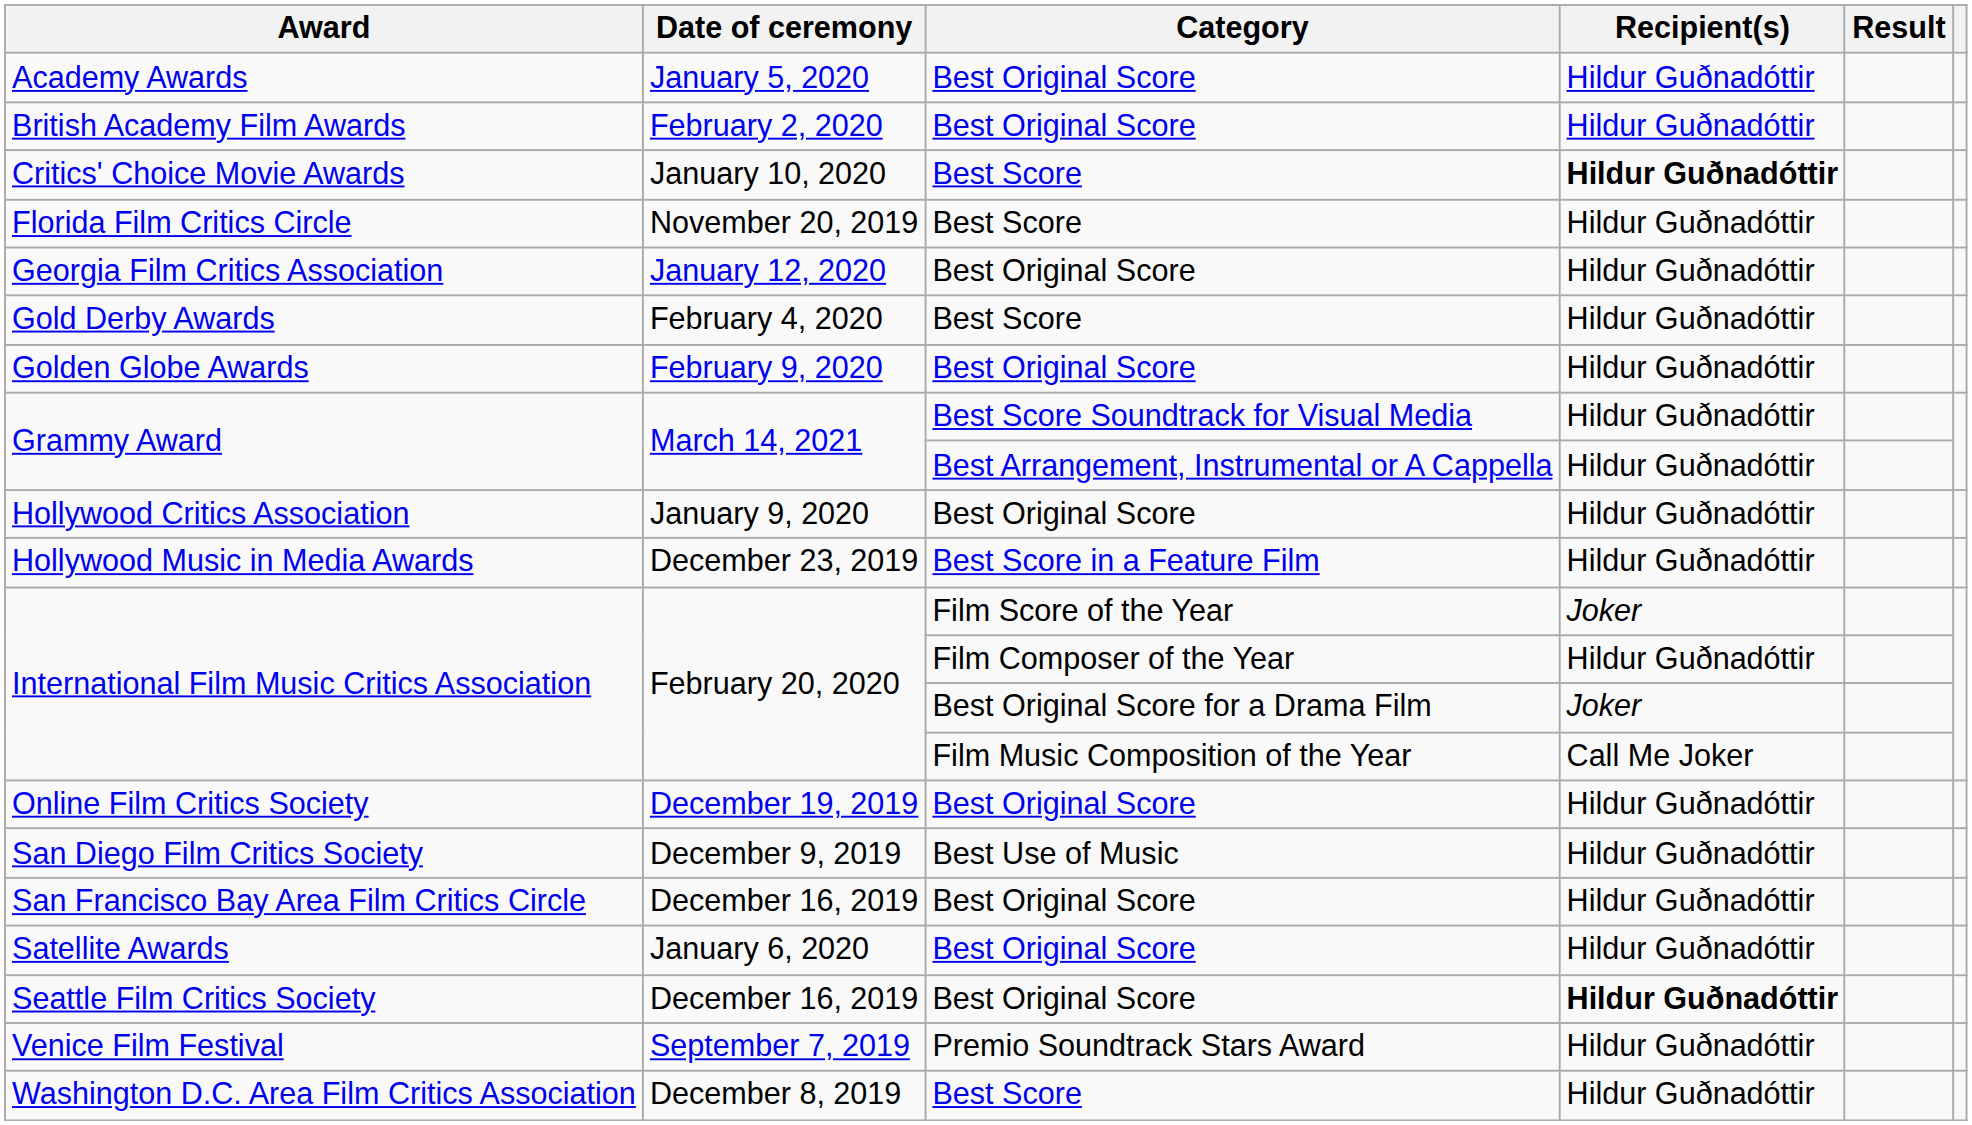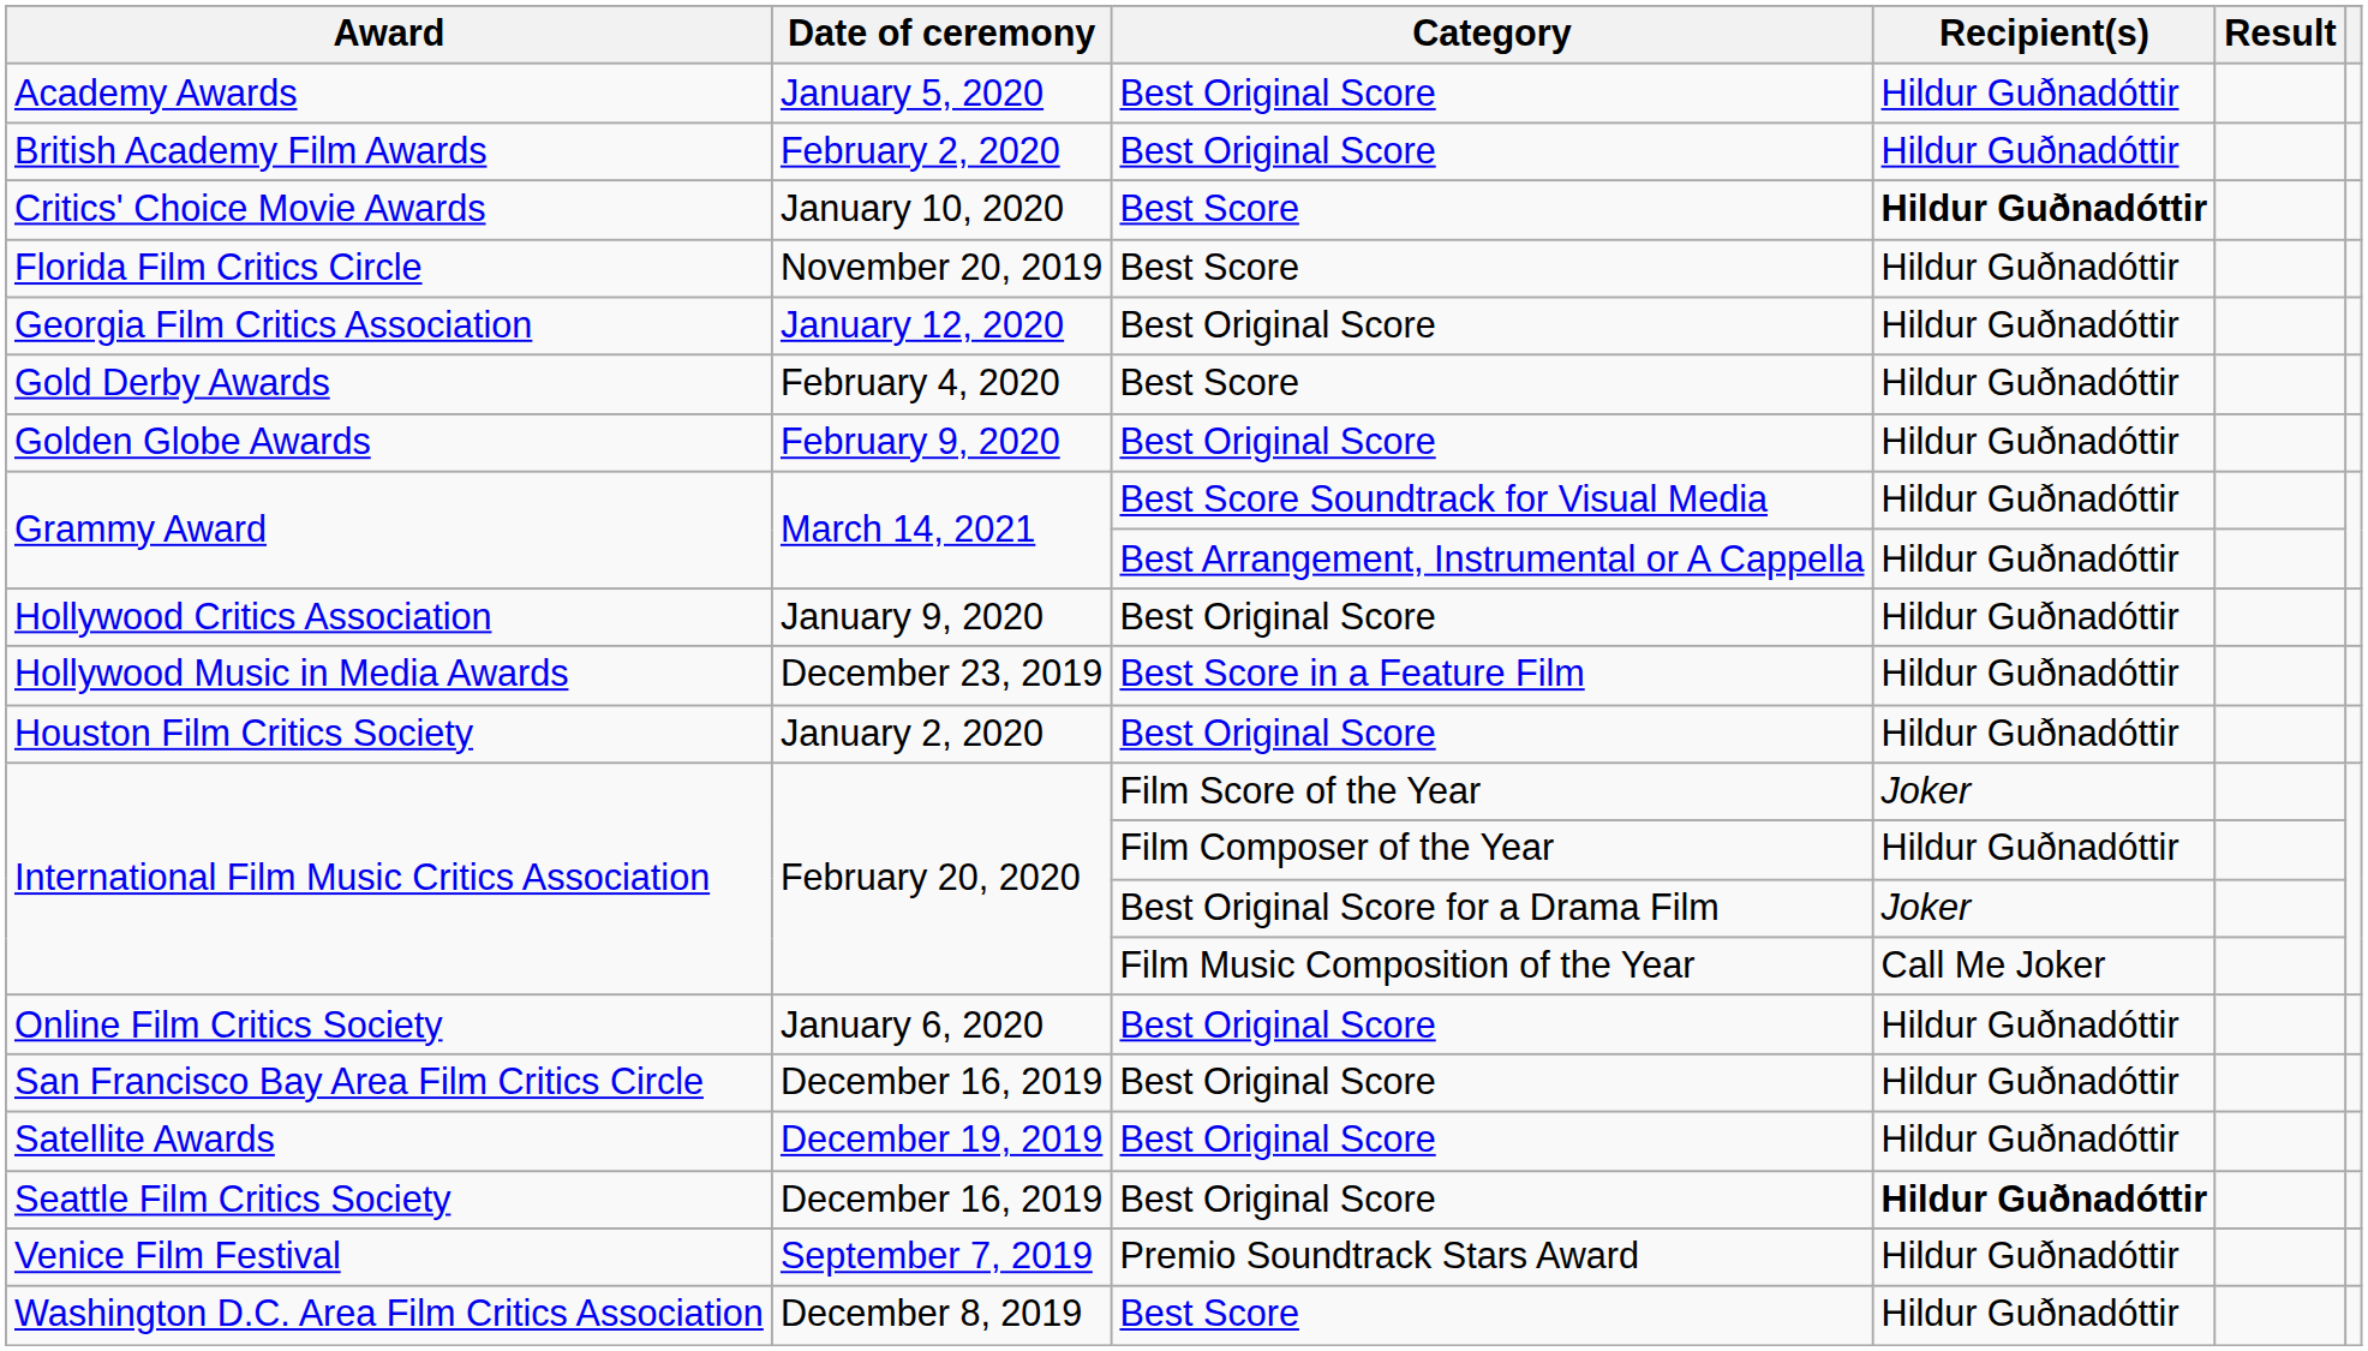+ row: Houston Film Critics Society | January 2, 2020 | Best Original Score | Hildur Guðnadóttir
Online Film Critics Society | Date of ceremony: December 19, 2019 -> January 6, 2020
- row: San Diego Film Critics Society | December 9, 2019 | Best Use of Music | Hildur Guðnadóttir
Satellite Awards | Date of ceremony: January 6, 2020 -> December 19, 2019
